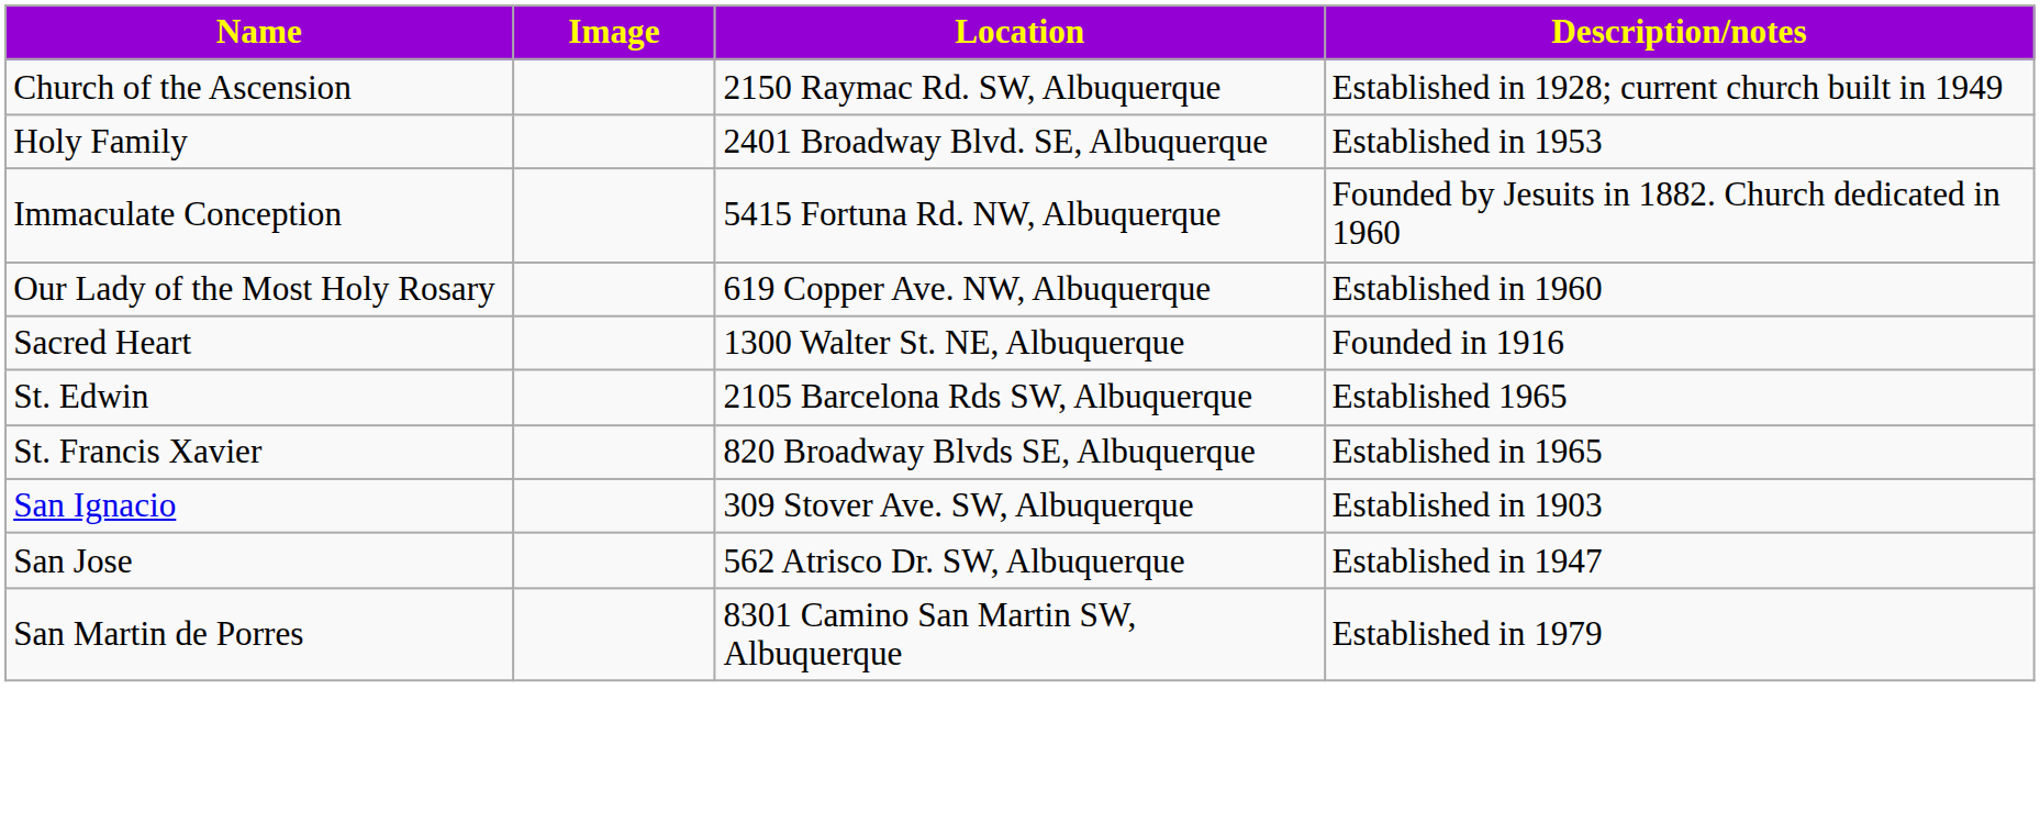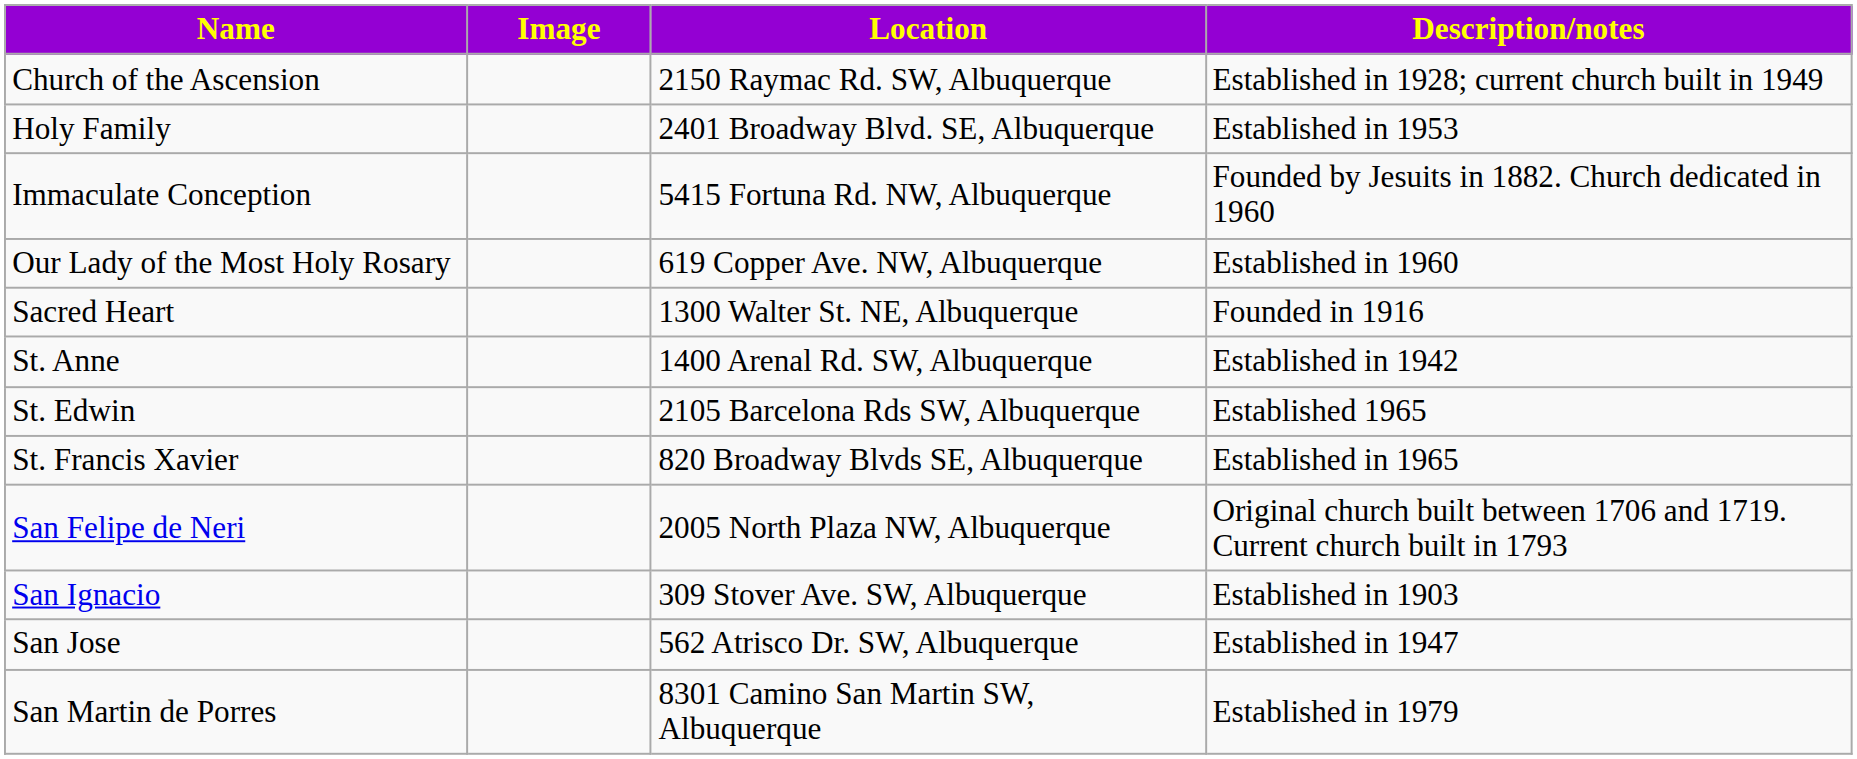+ row: St. Anne | 1400 Arenal Rd. SW, Albuquerque | Established in 1942
+ row: San Felipe de Neri | 2005 North Plaza NW, Albuquerque | Original church built between 1706 and 1719. Current church built in 1793
